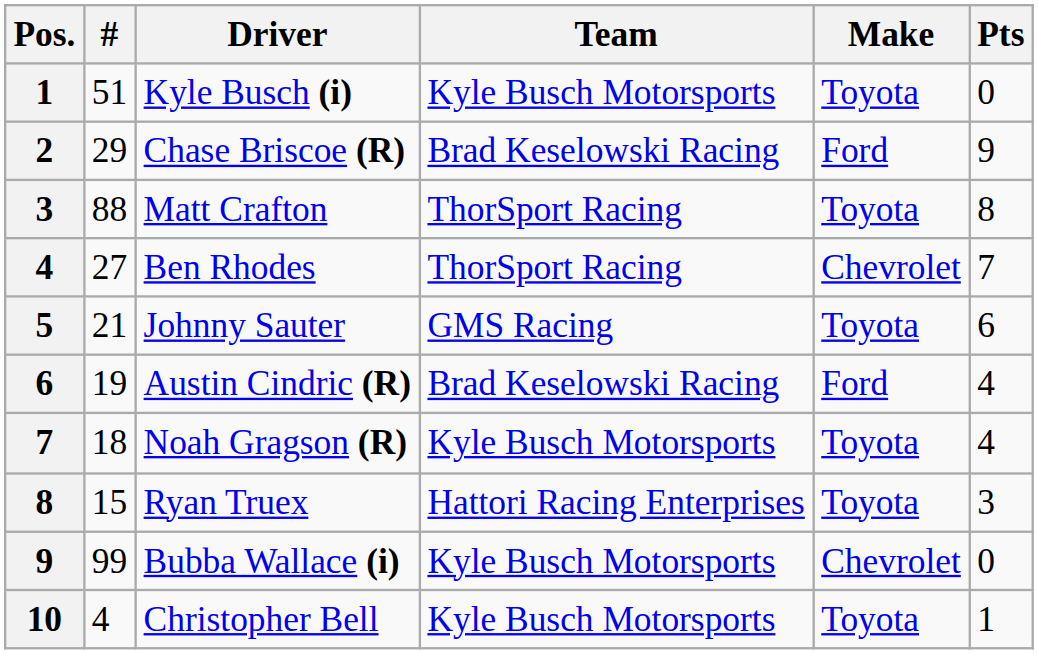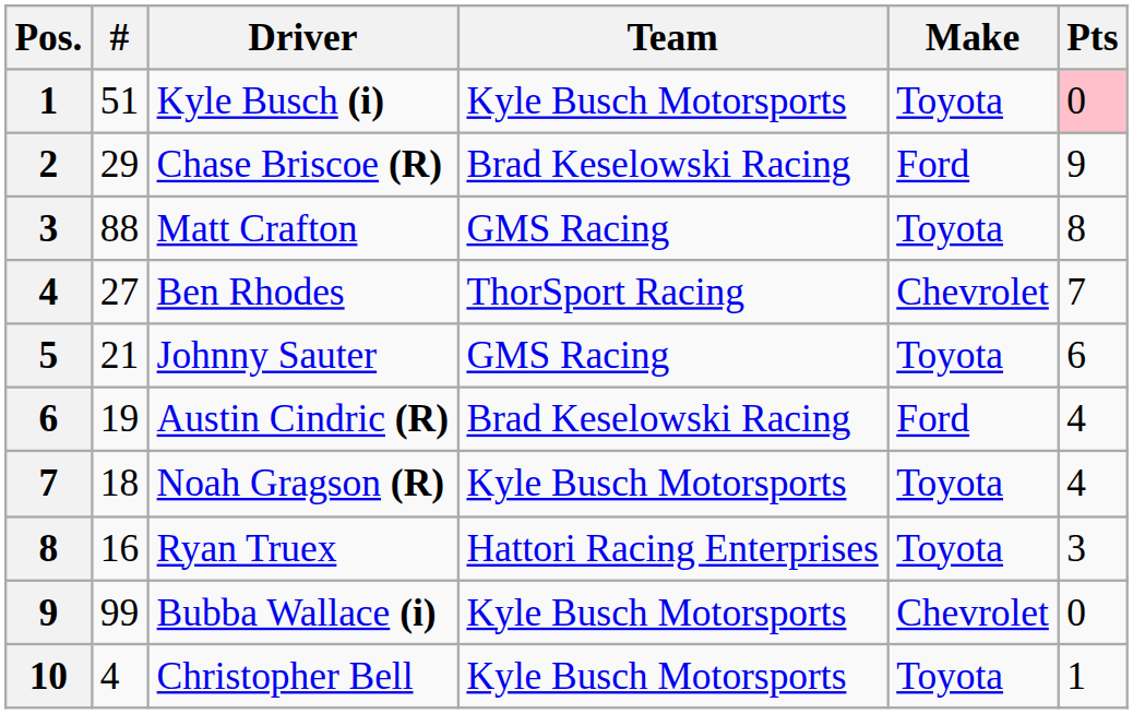Kyle Busch (i) | Pts: no background -> pink background
Matt Crafton | Team: ThorSport Racing -> GMS Racing
Ryan Truex | #: 15 -> 16
